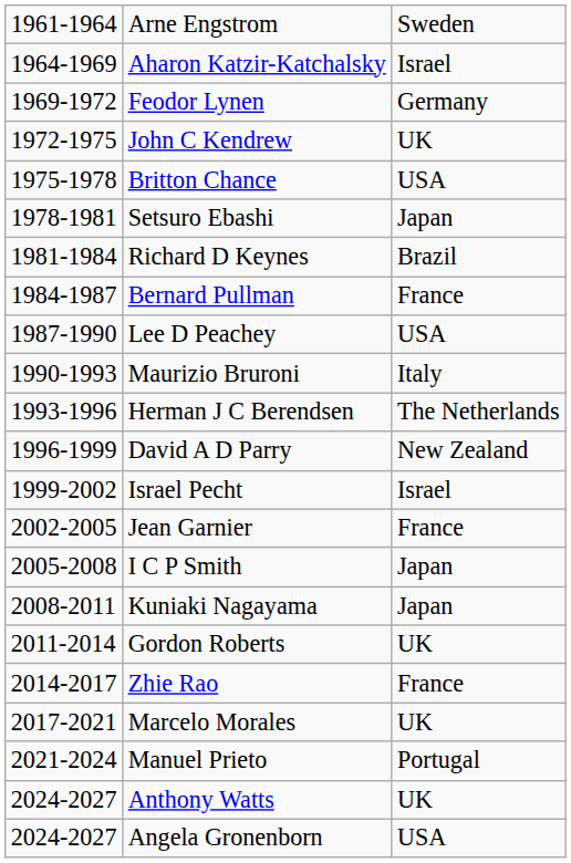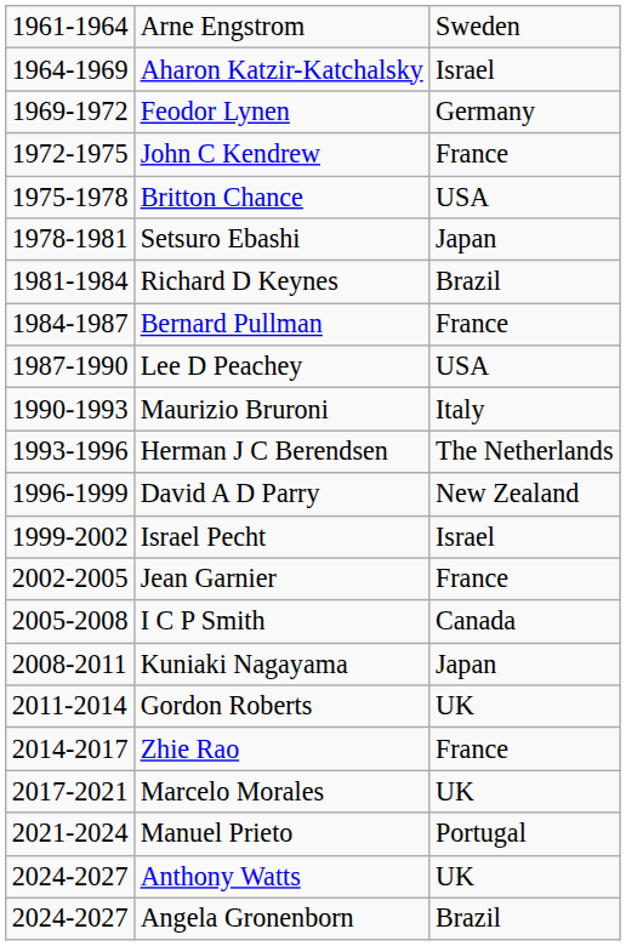John C Kendrew | column 3: UK -> France
I C P Smith | column 3: Japan -> Canada
Angela Gronenborn | column 3: USA -> Brazil
